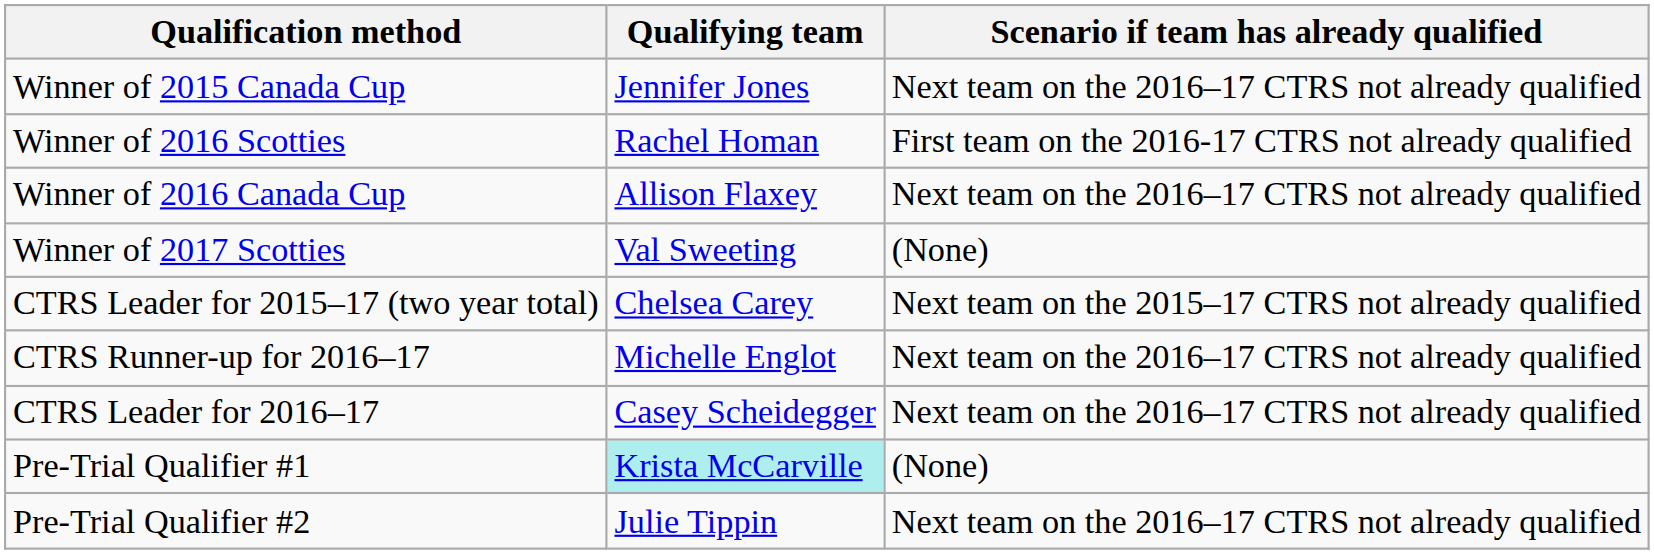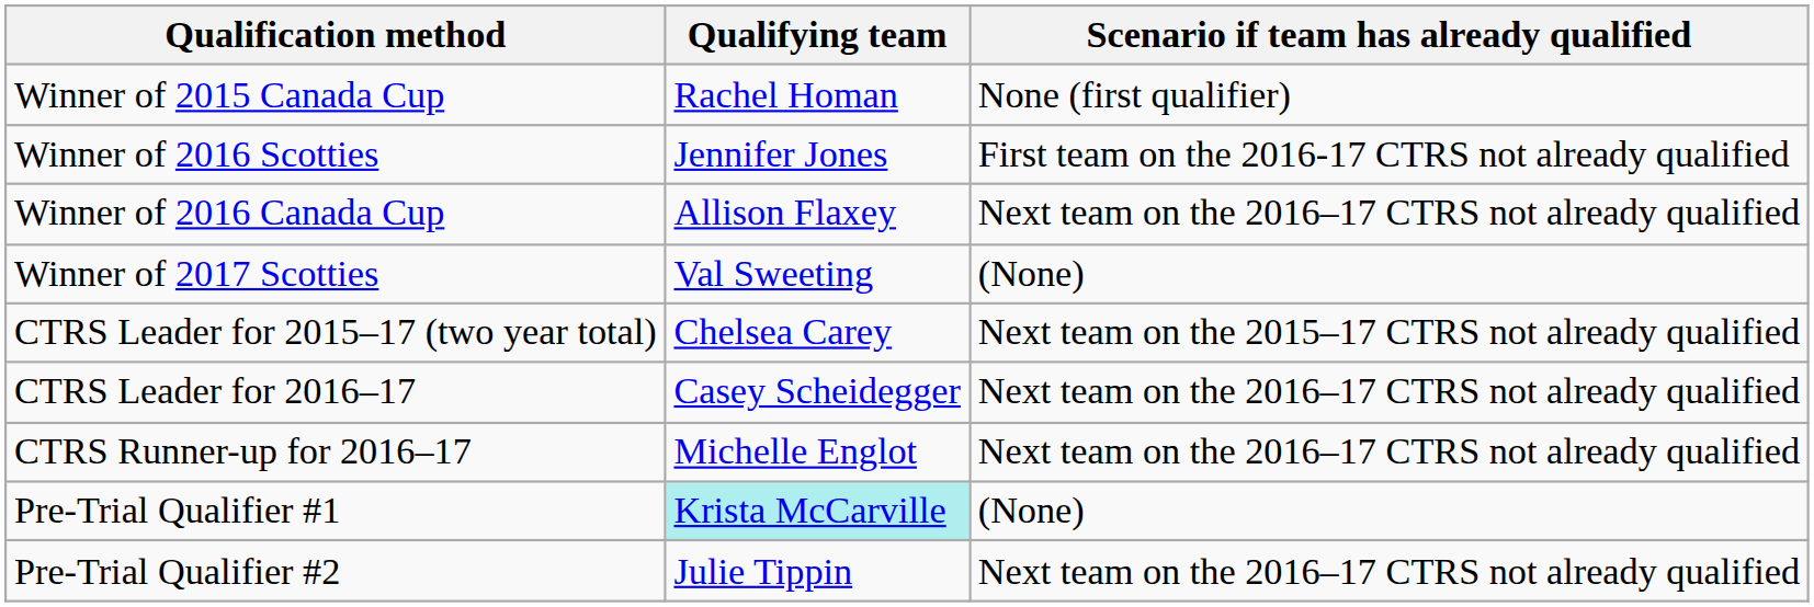Winner of 2015 Canada Cup | Qualifying team: Jennifer Jones -> Rachel Homan
Winner of 2015 Canada Cup | Scenario if team has already qualified: Next team on the 2016–17 CTRS not already qualified -> None (first qualifier)
Winner of 2016 Scotties | Qualifying team: Rachel Homan -> Jennifer Jones
rows swapped: CTRS Leader for 2016–17 <-> CTRS Runner-up for 2016–17
